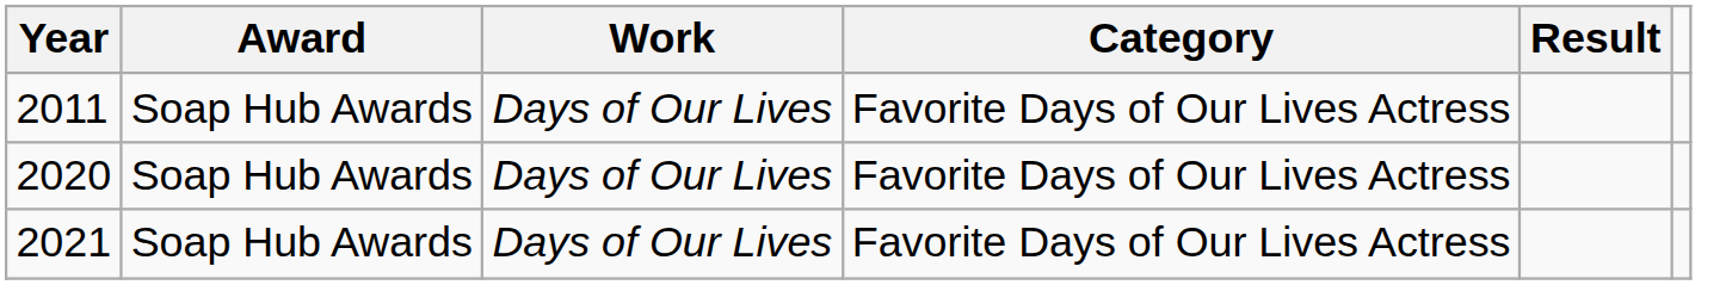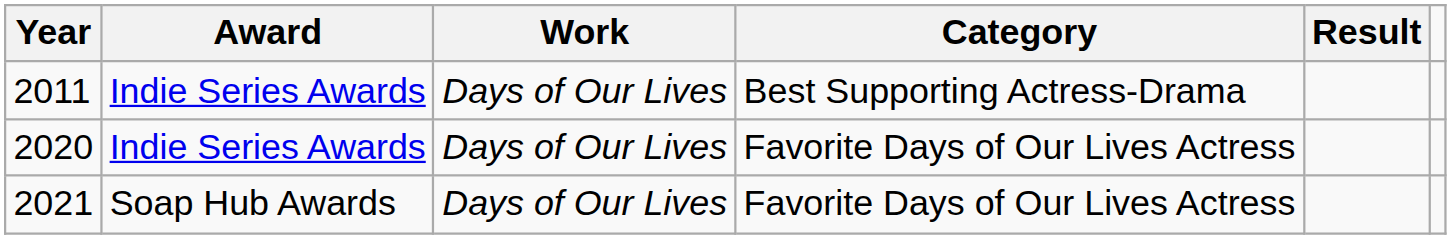2011 | Award: Soap Hub Awards -> Indie Series Awards
2011 | Category: Favorite Days of Our Lives Actress -> Best Supporting Actress-Drama
2020 | Award: Soap Hub Awards -> Indie Series Awards
